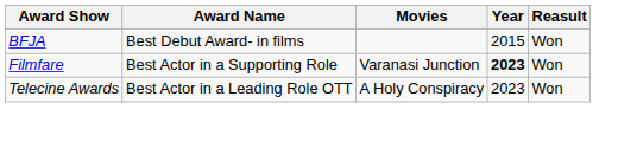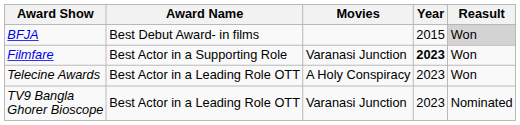BFJA | Reasult: no background -> lightgrey background
+ row: TV9 Bangla Ghorer Bioscope | Best Actor in a Leading Role OTT | Varanasi Junction | 2023 | Nominated
